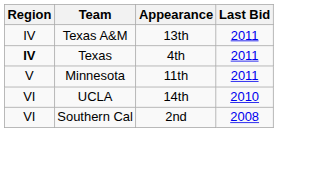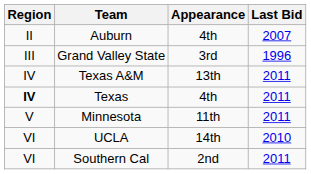+ row: II | Auburn | 4th | 2007
+ row: III | Grand Valley State | 3rd | 1996
Southern Cal | Last Bid: 2008 -> 2011
